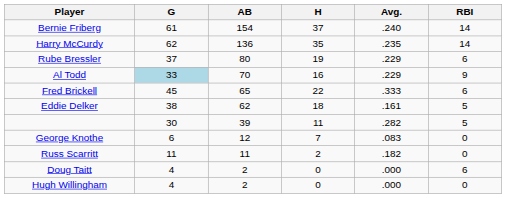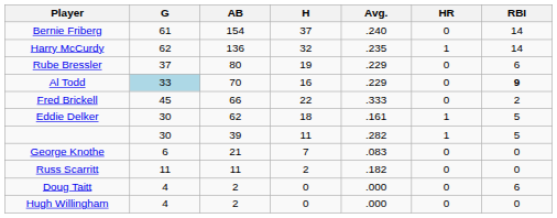+ column: HR | 0 | 1 | 0 | 0 | 0 | 1 | 1 | 0 | 0 | 0 | 0
Harry McCurdy | H: 35 -> 32
Al Todd | RBI: normal -> bold
Fred Brickell | AB: 65 -> 66
Fred Brickell | RBI: 6 -> 2
Eddie Delker | G: 38 -> 30
George Knothe | AB: 12 -> 21
